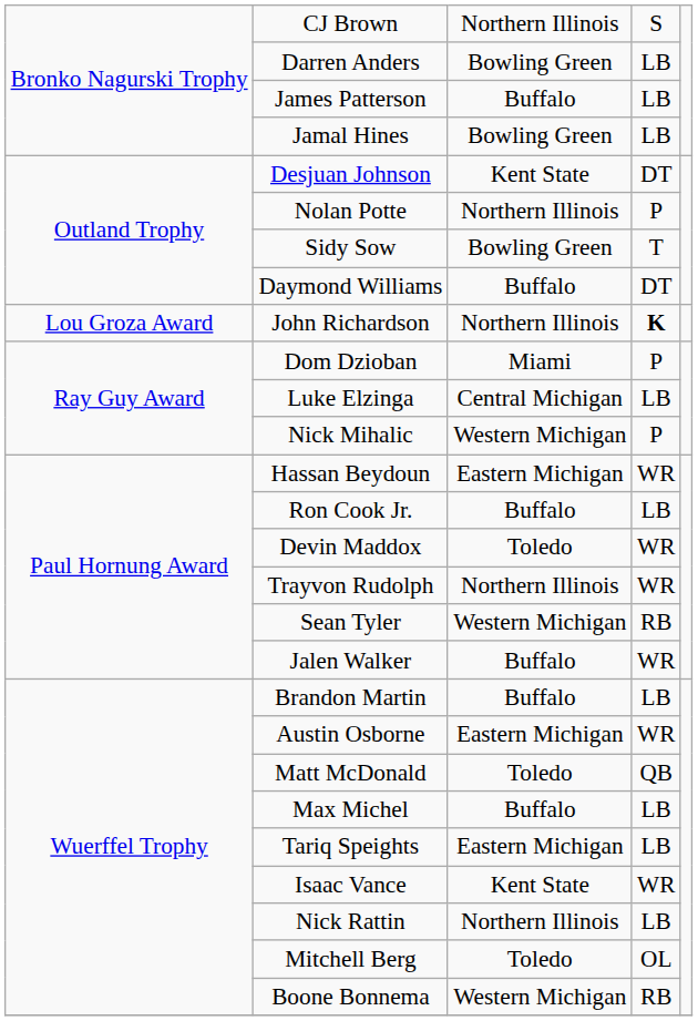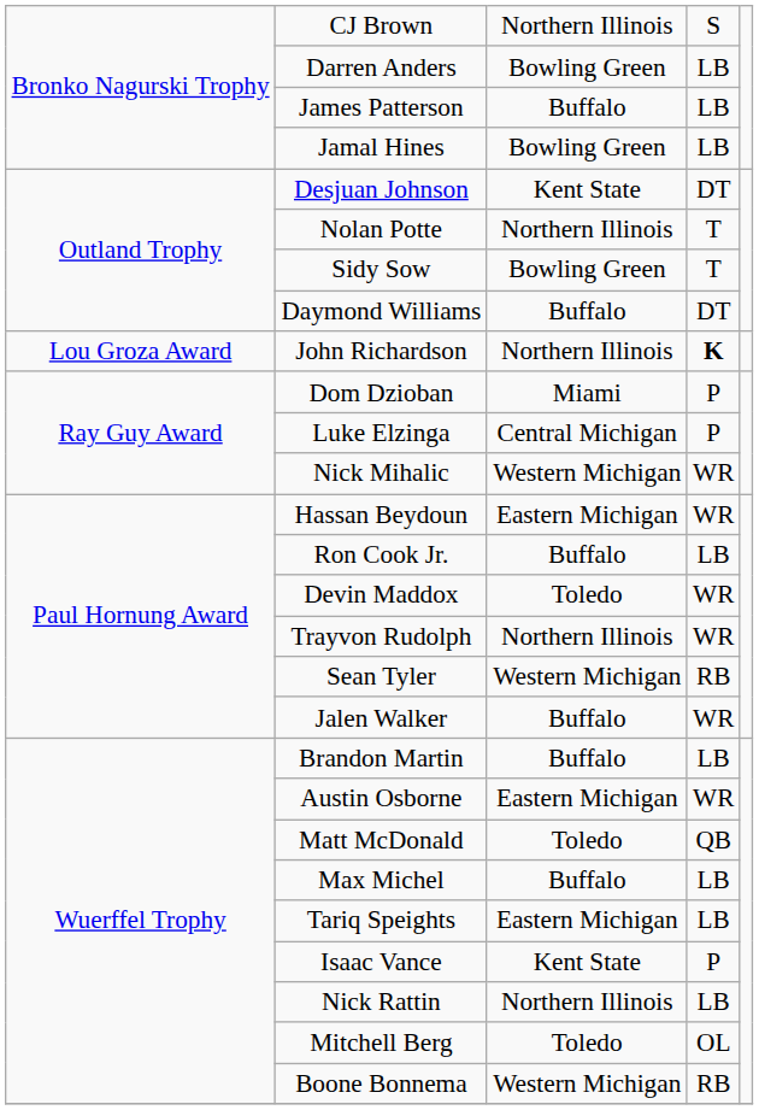Nolan Potte | column 4: P -> T
Luke Elzinga | column 4: LB -> P
Nick Mihalic | column 4: P -> WR
Isaac Vance | column 4: WR -> P
